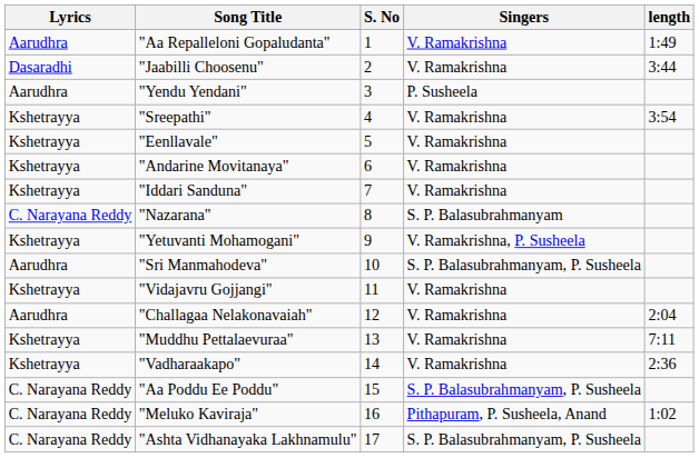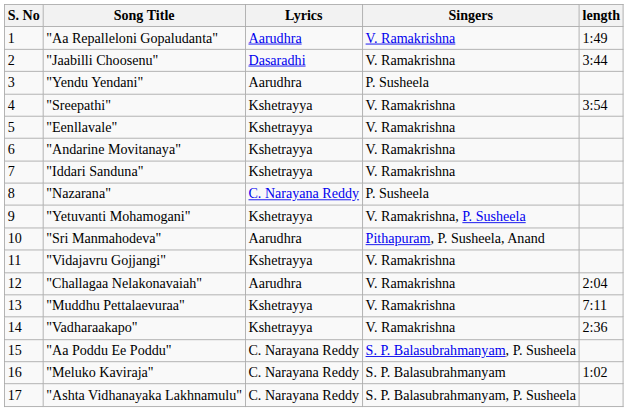columns swapped: S. No <-> Lyrics
"Nazarana" | Singers: S. P. Balasubrahmanyam -> P. Susheela
"Sri Manmahodeva" | Singers: S. P. Balasubrahmanyam, P. Susheela -> Pithapuram, P. Susheela, Anand
"Meluko Kaviraja" | Singers: Pithapuram, P. Susheela, Anand -> S. P. Balasubrahmanyam
